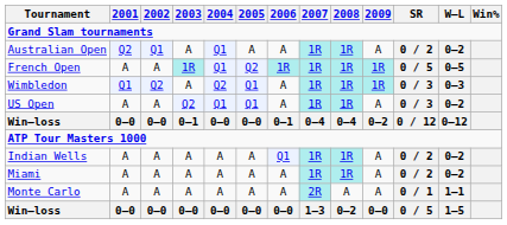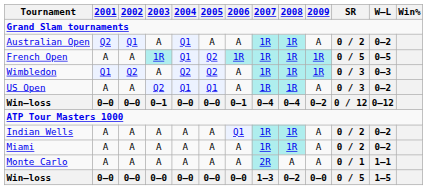Wimbledon | 2005: Q1 -> Q2
